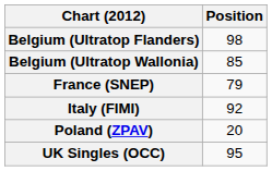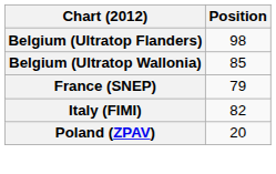Italy (FIMI) | Position: 92 -> 82
- row: UK Singles (OCC) | 95
